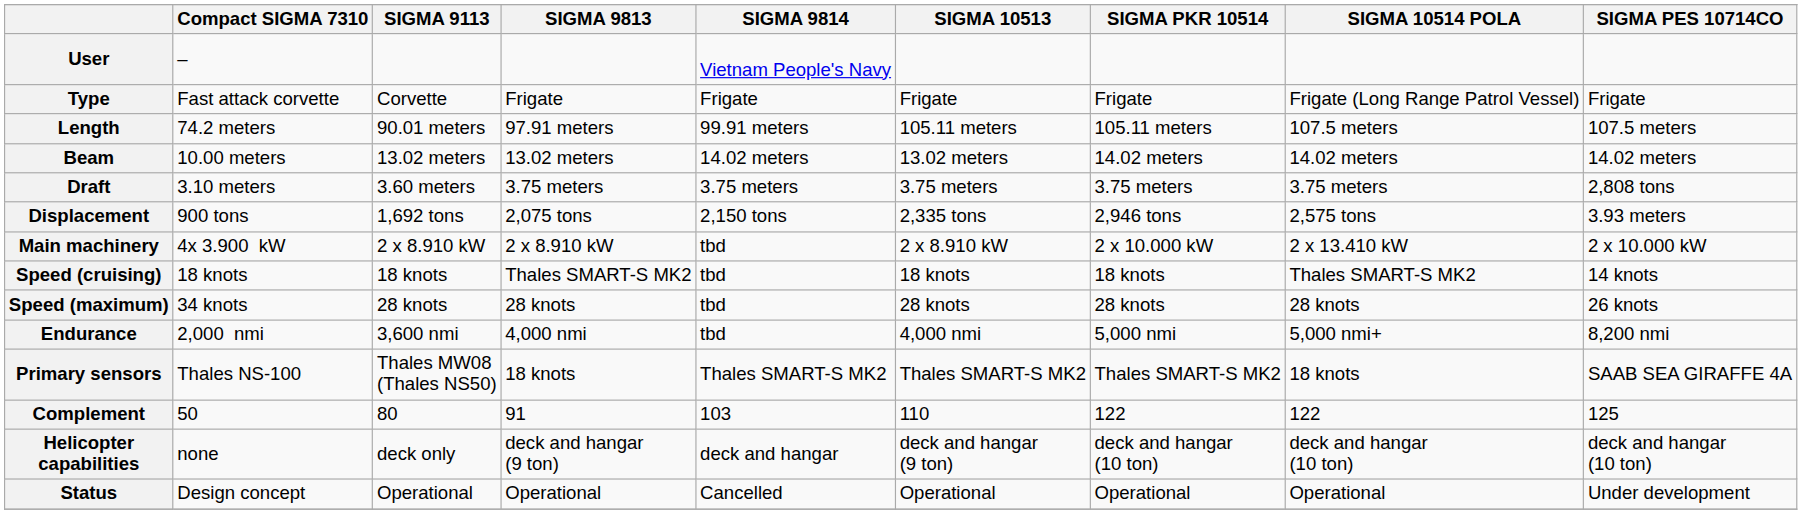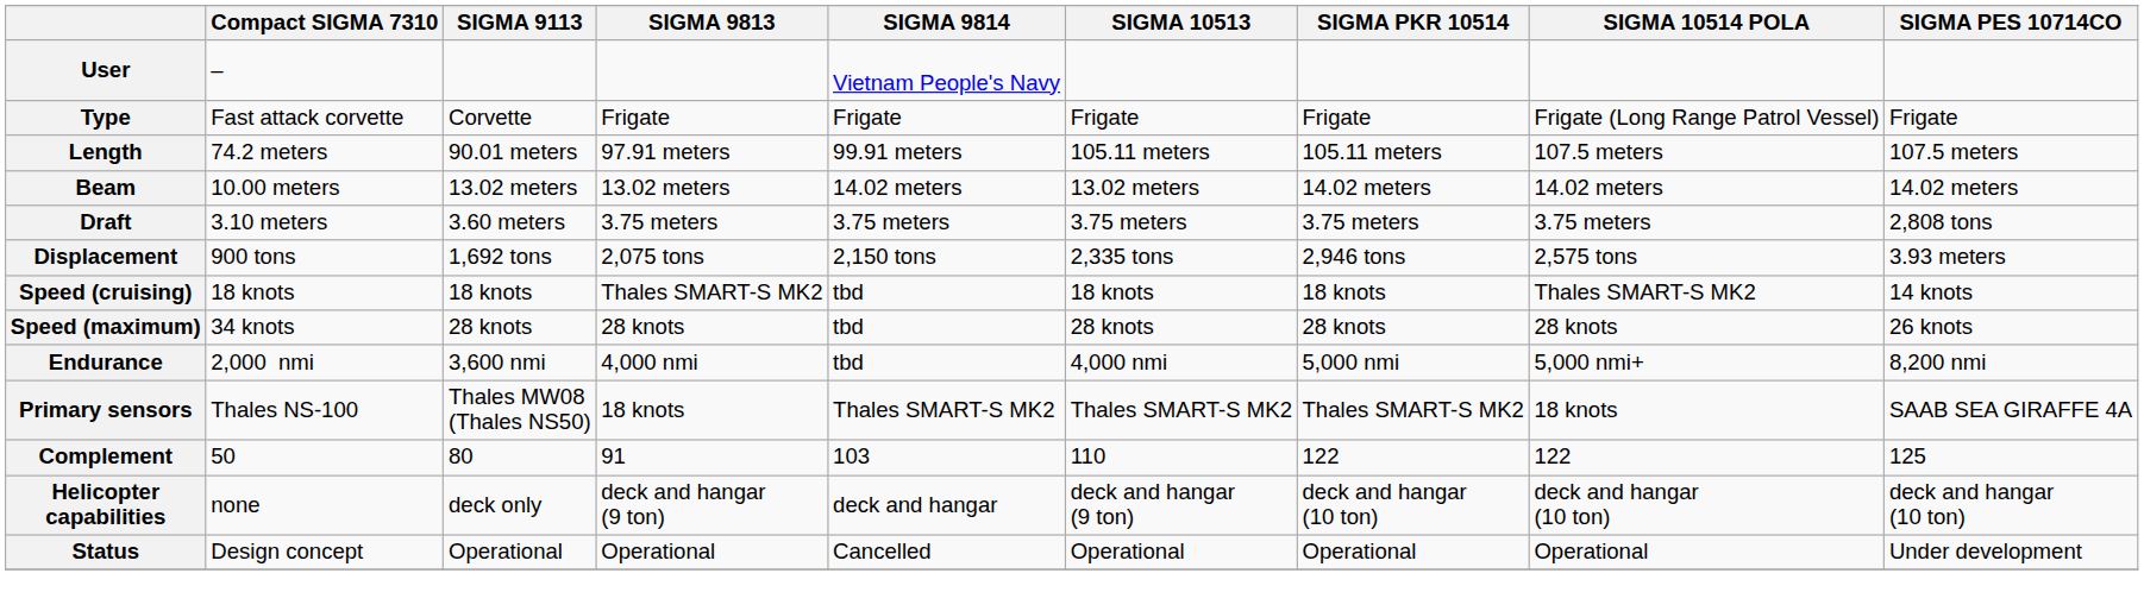- row: Main machinery | 4x 3.900 kW | 2 x 8.910 kW | 2 x 8.910 kW | tbd | 2 x 8.910 kW | 2 x 10.000 kW | 2 x 13.410 kW | 2 x 10.000 kW
